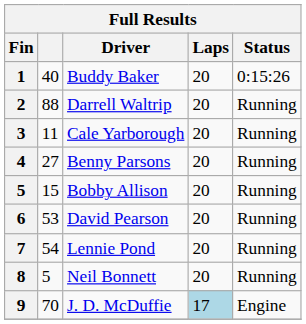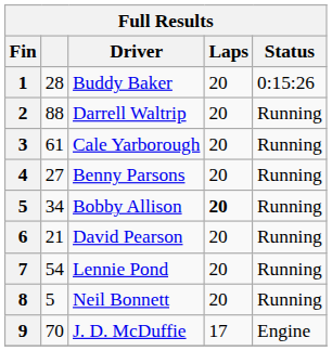Buddy Baker | column 2: 40 -> 28
Cale Yarborough | column 2: 11 -> 61
Bobby Allison | column 2: 15 -> 34
Bobby Allison | Laps: normal -> bold
David Pearson | column 2: 53 -> 21
J. D. McDuffie | Laps: lightblue background -> no background
